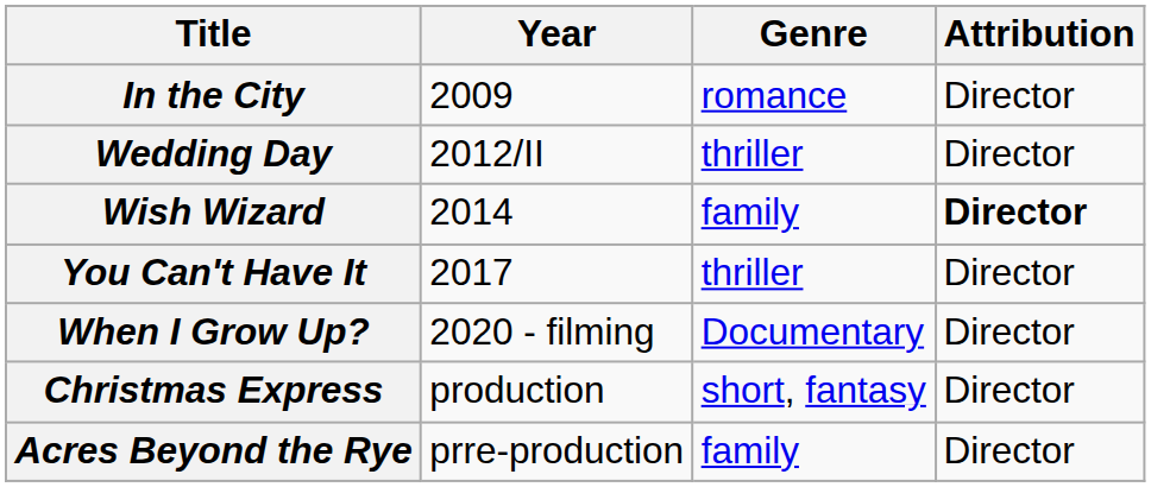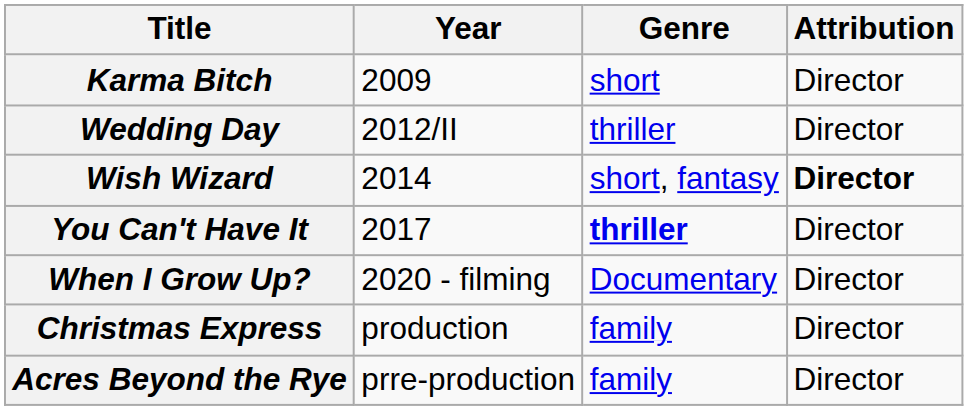+ row: Karma Bitch | 2009 | short | Director
- row: In the City | 2009 | romance | Director
Wish Wizard | Genre: family -> short, fantasy
You Can't Have It | Genre: normal -> bold
Christmas Express | Genre: short, fantasy -> family
